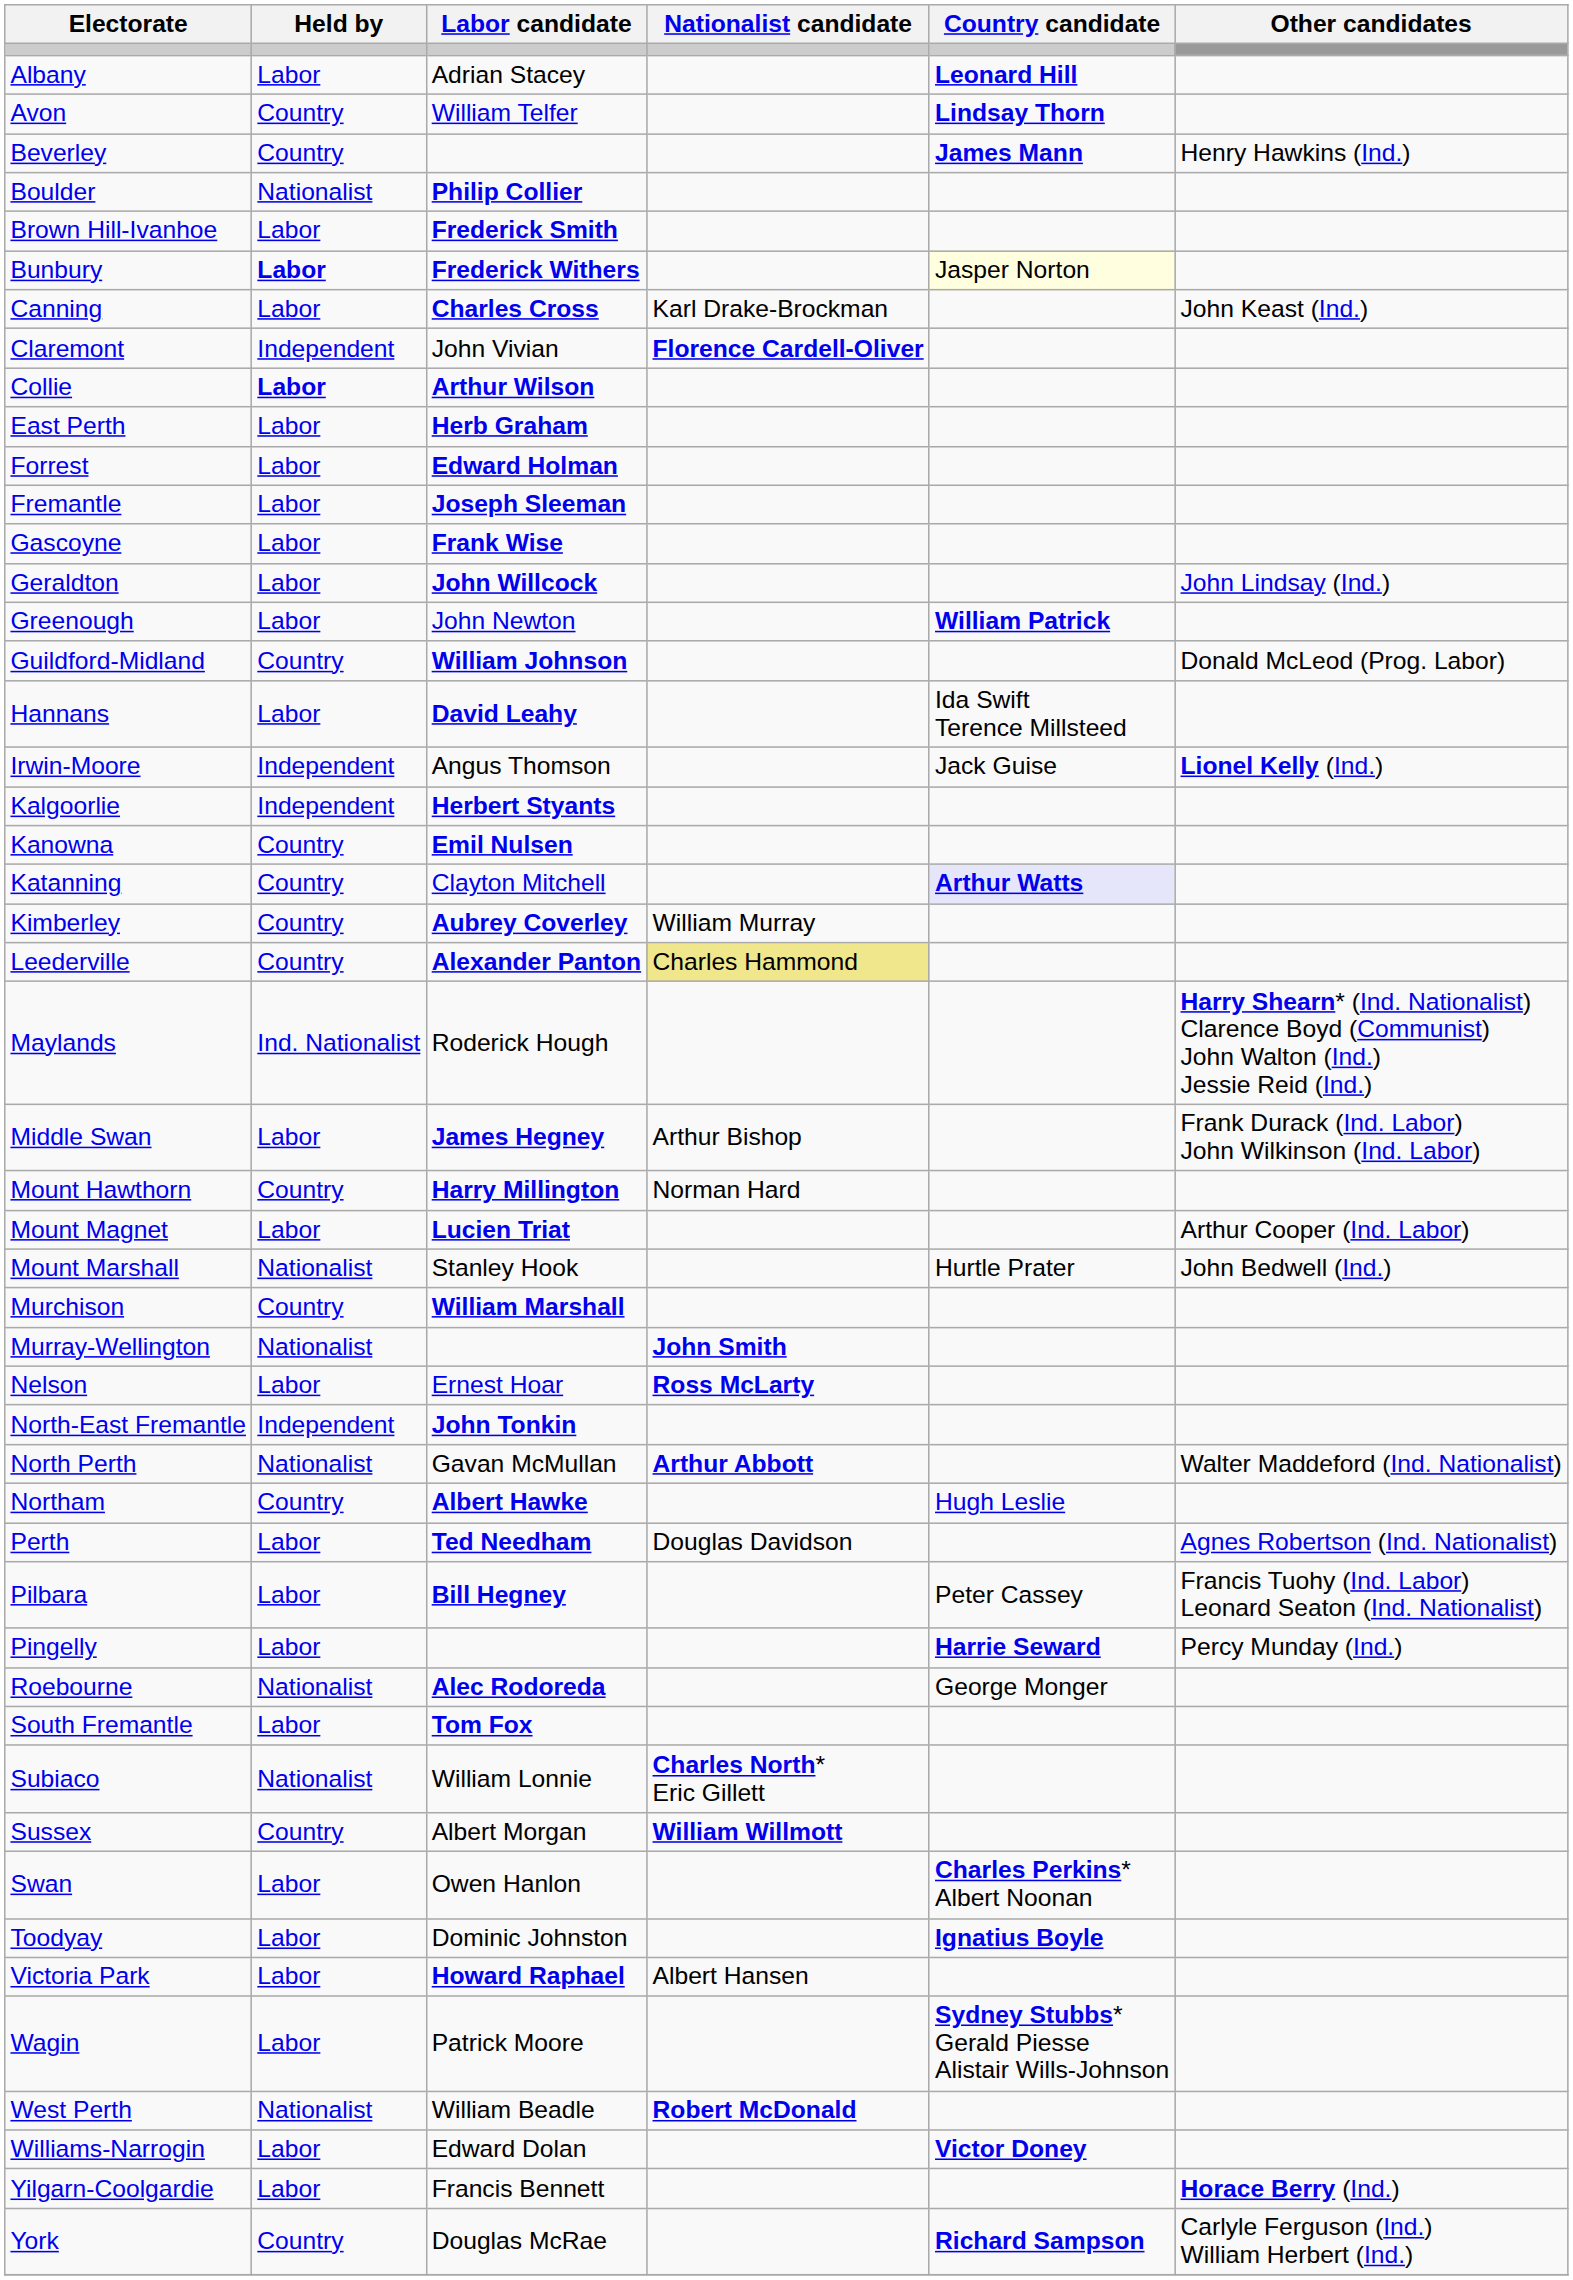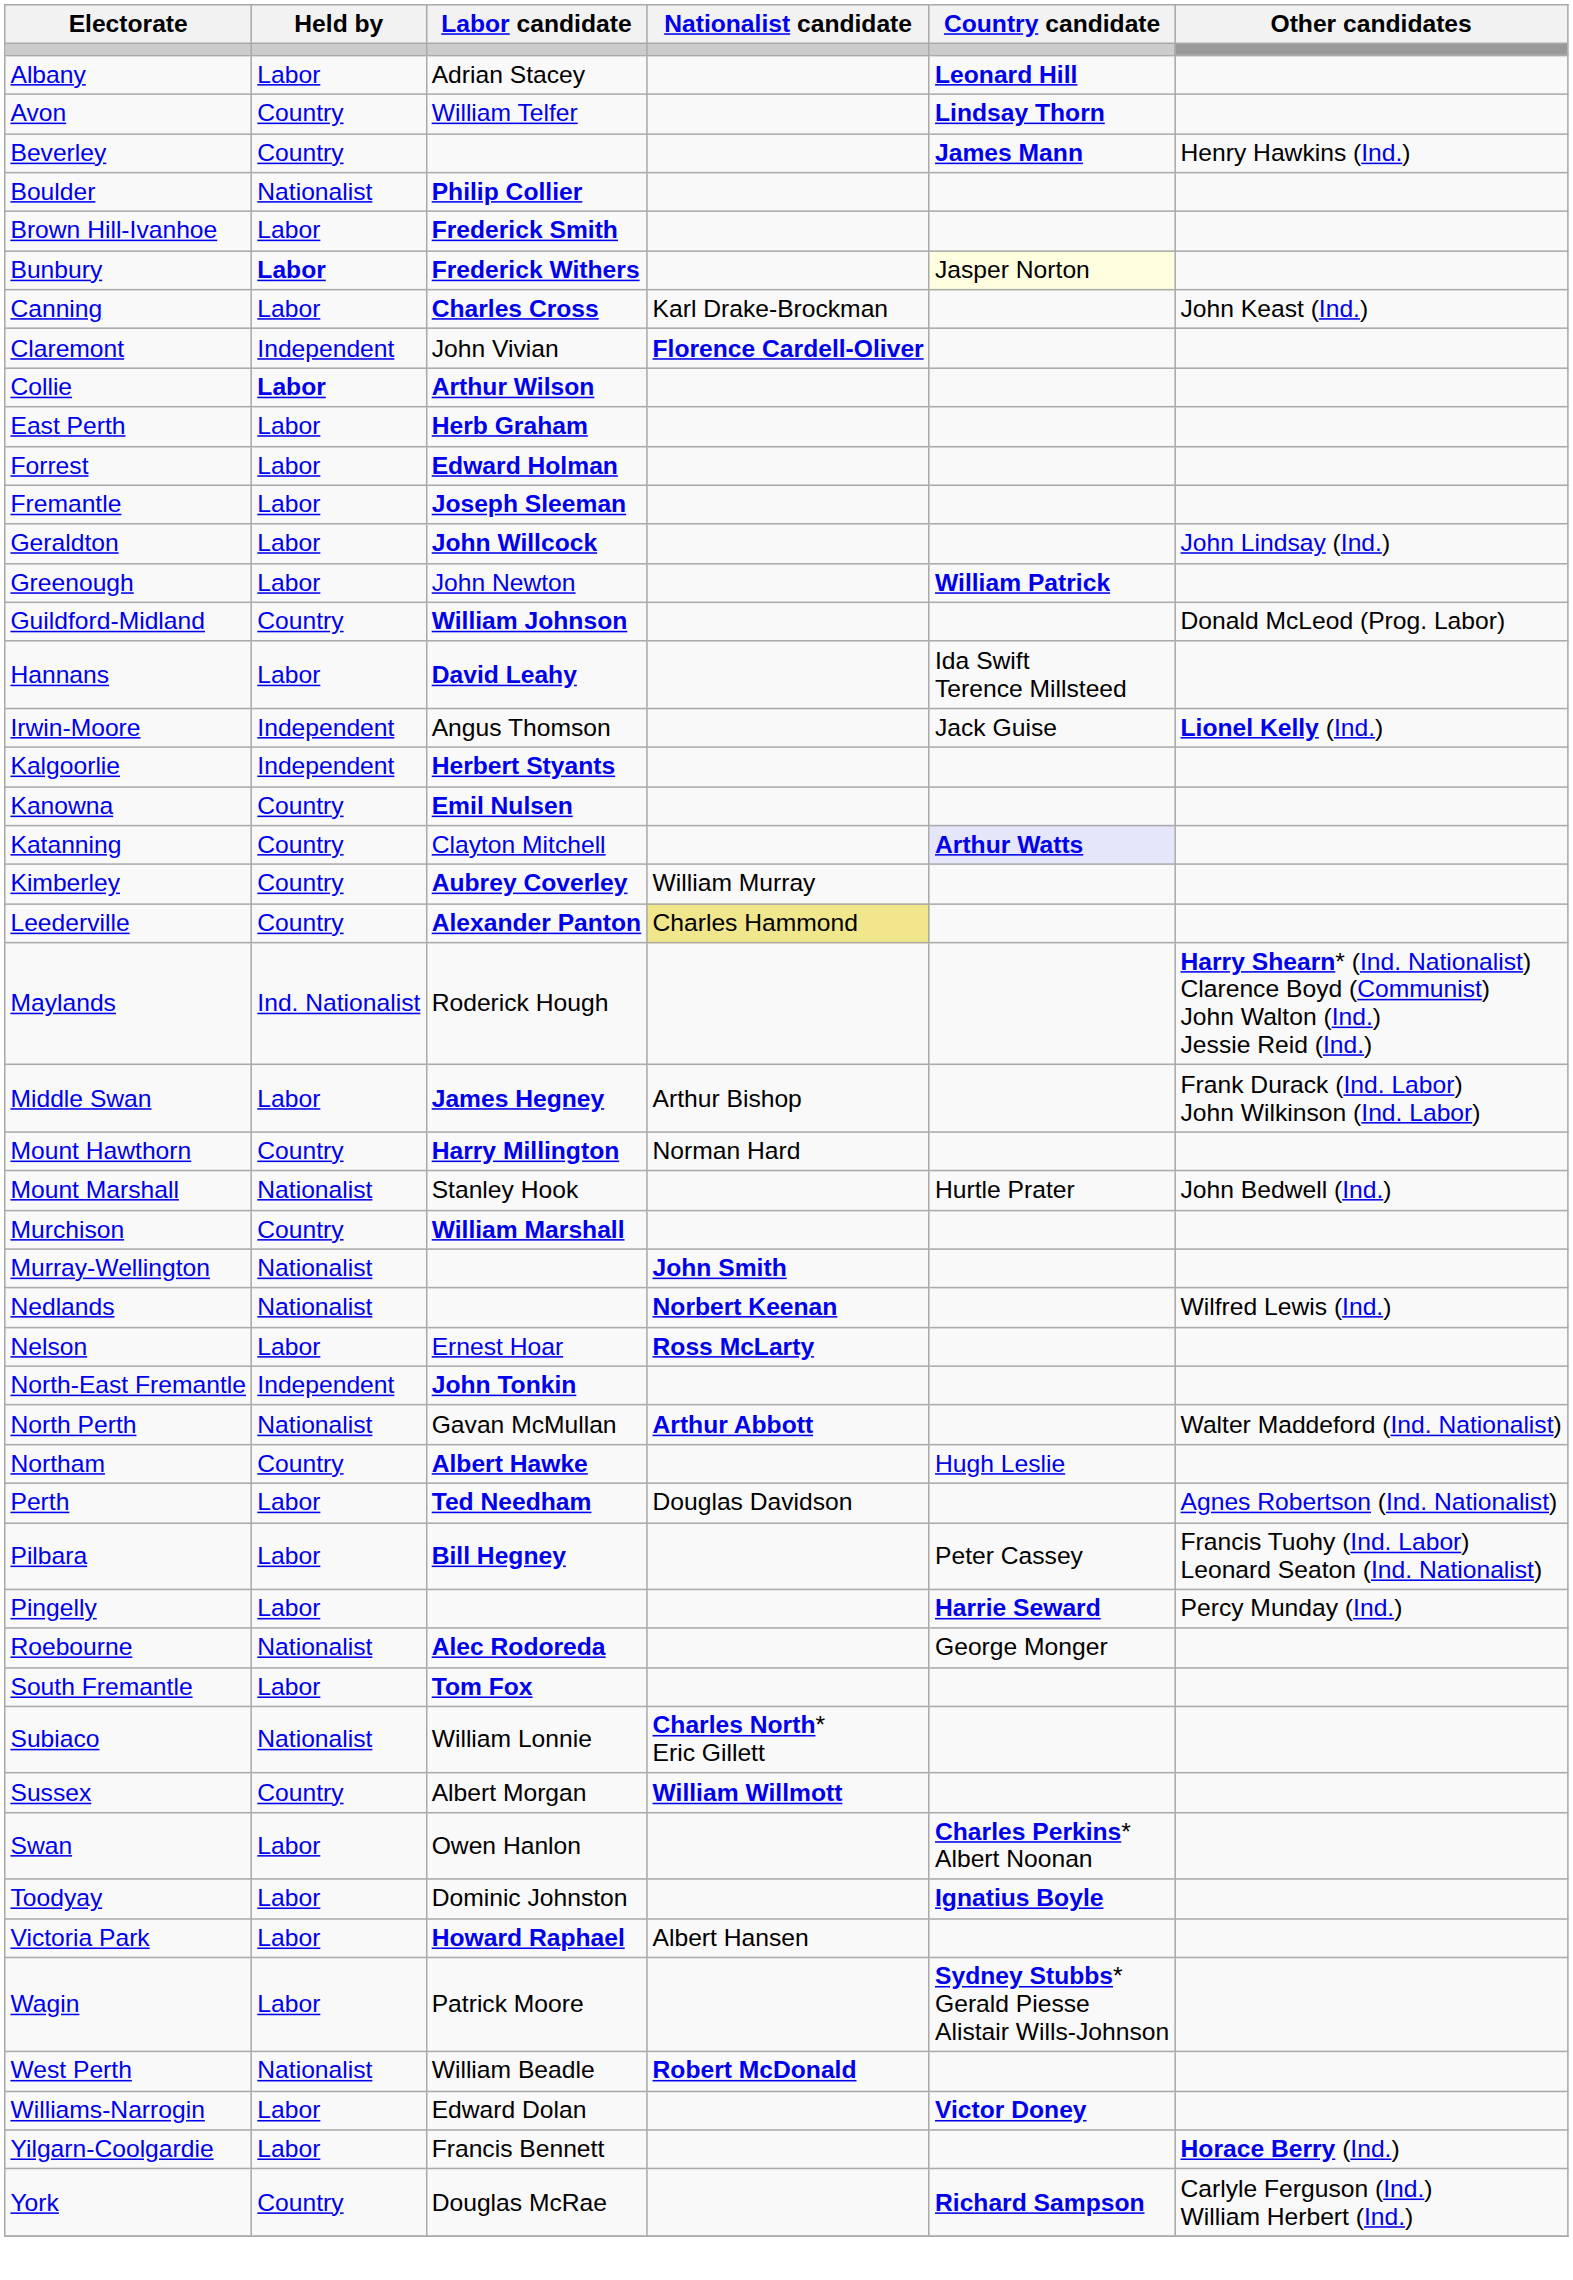- row: Gascoyne | Labor | Frank Wise
- row: Mount Magnet | Labor | Lucien Triat | Arthur Cooper (Ind. Labor)
+ row: Nedlands | Nationalist | Norbert Keenan | Wilfred Lewis (Ind.)
